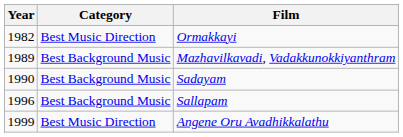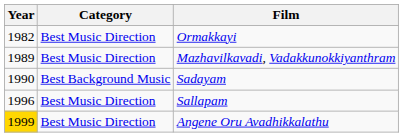Mazhavilkavadi, Vadakkunokkiyanthram | Category: Best Background Music -> Best Music Direction
Sallapam | Category: Best Background Music -> Best Music Direction
Angene Oru Avadhikkalathu | Year: no background -> gold background
